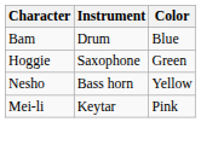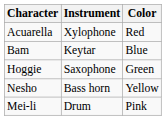+ row: Acuarella | Xylophone | Red
Bam | Instrument: Drum -> Keytar
Mei-li | Instrument: Keytar -> Drum
